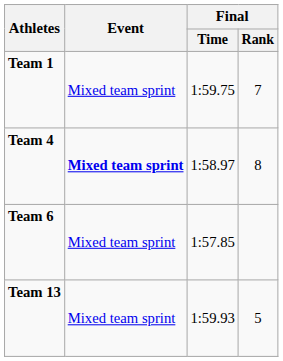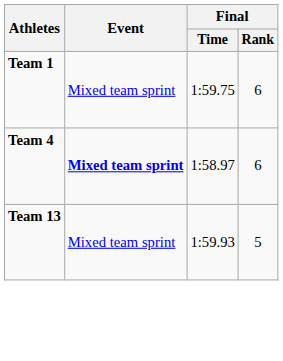Team 1 | Final / Rank: 7 -> 6
Team 4 | Final / Rank: 8 -> 6
- row: Team 6 | Mixed team sprint | 1:57.85
